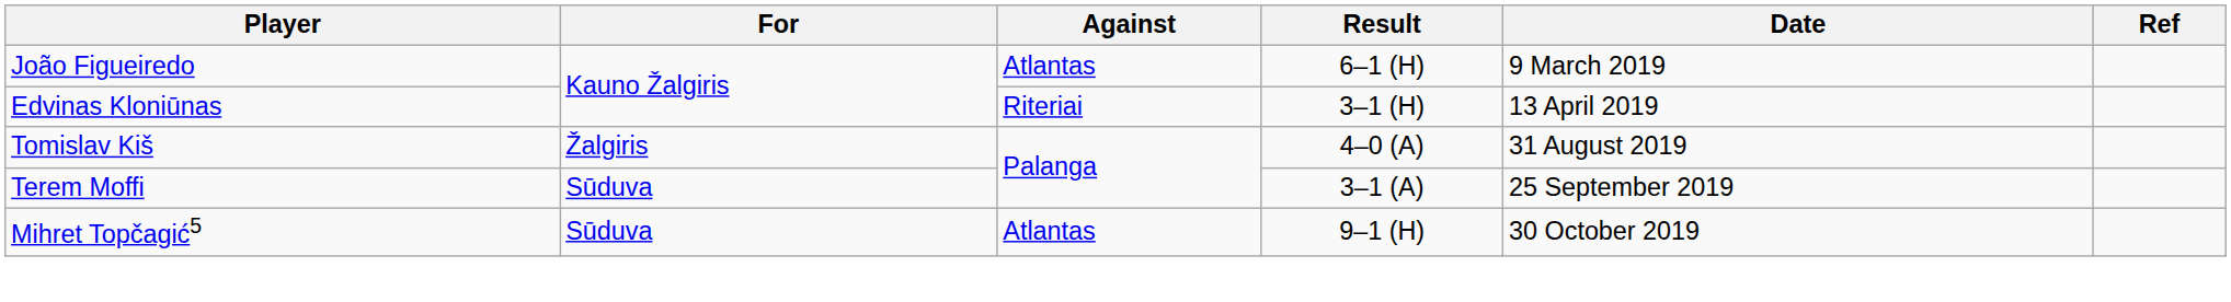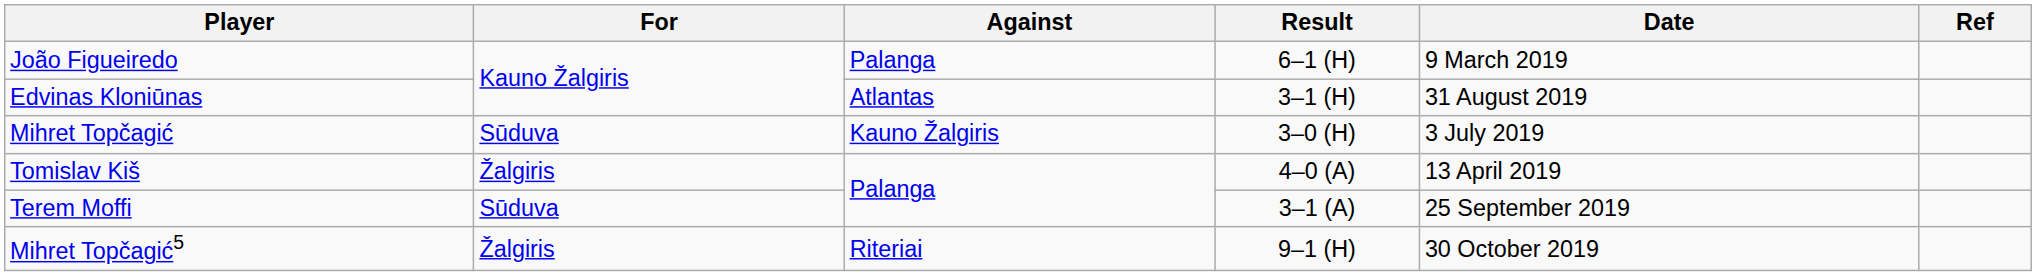João Figueiredo | Against: Atlantas -> Palanga
Edvinas Kloniūnas | Against: Riteriai -> Atlantas
Edvinas Kloniūnas | Date: 13 April 2019 -> 31 August 2019
+ row: Mihret Topčagić | Sūduva | Kauno Žalgiris | 3–0 (H) | 3 July 2019
Tomislav Kiš | Date: 31 August 2019 -> 13 April 2019
Mihret Topčagić5 | For: Sūduva -> Žalgiris
Mihret Topčagić5 | Against: Atlantas -> Riteriai
